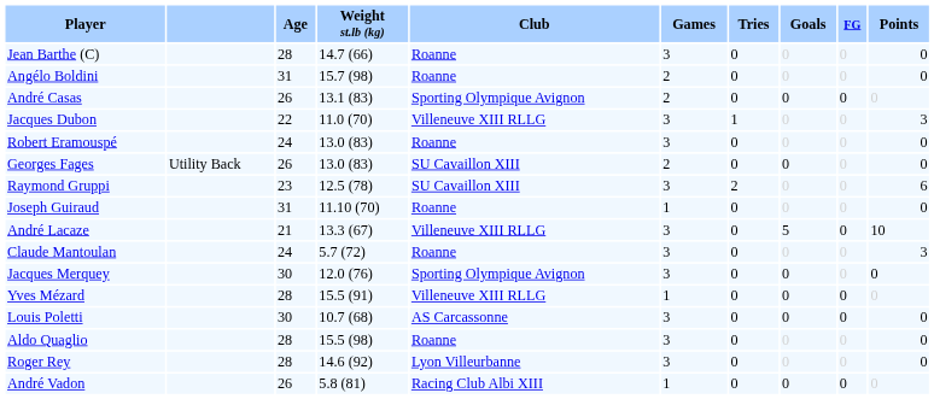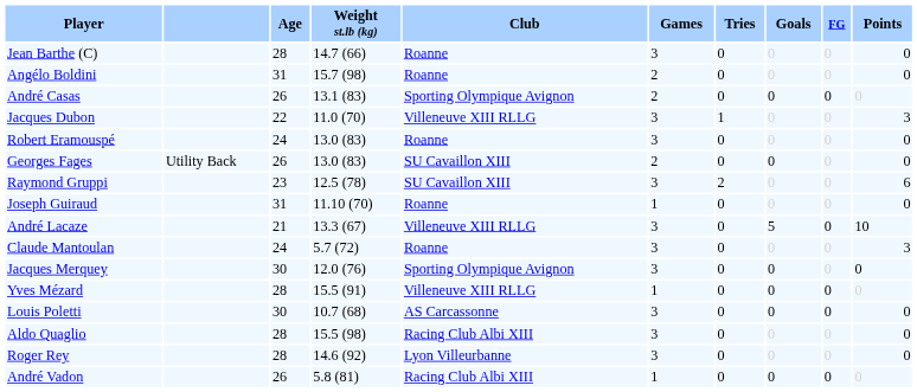Aldo Quaglio | Club: Roanne -> Racing Club Albi XIII
